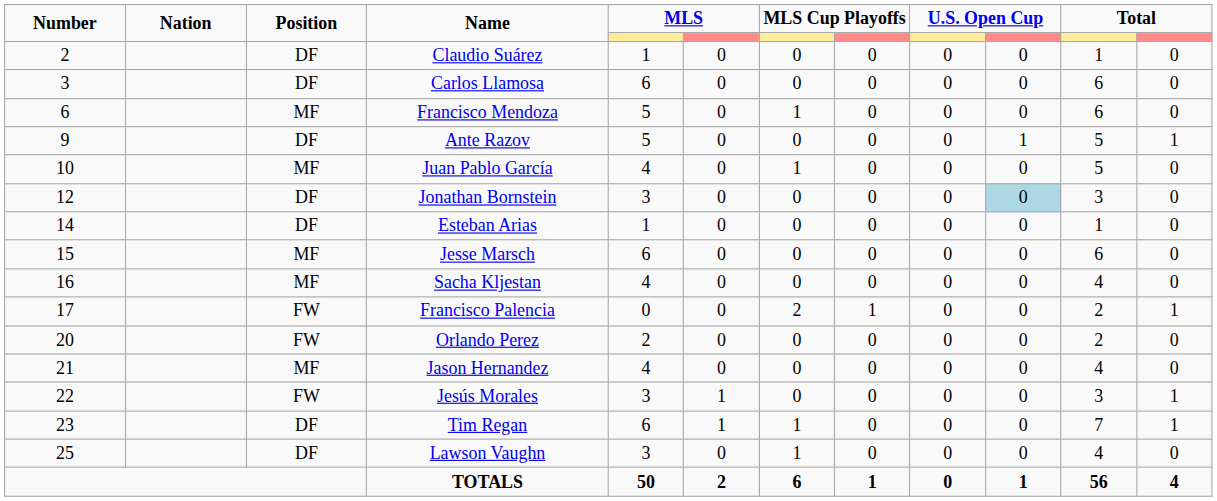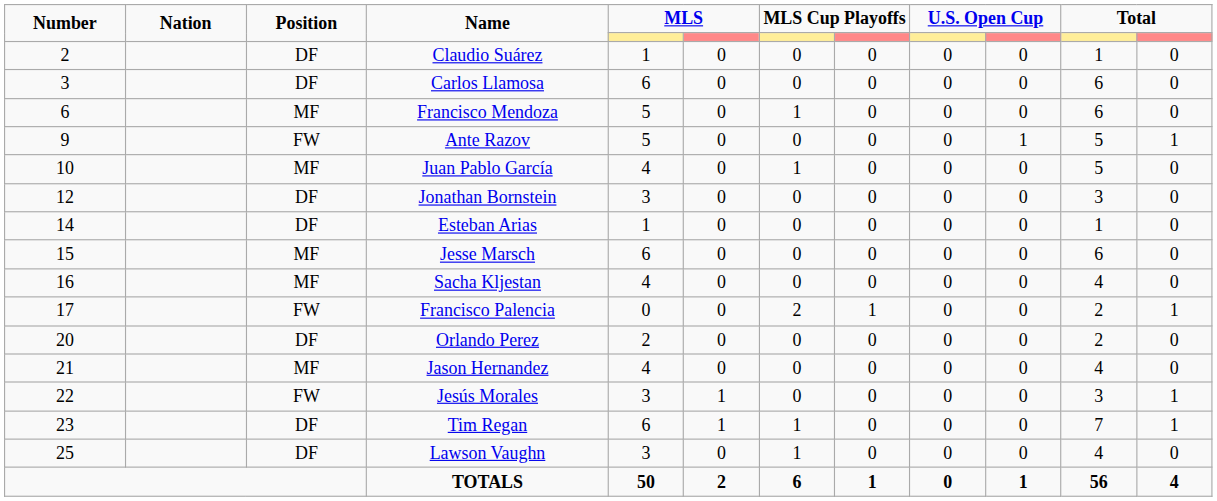Ante Razov | Position: DF -> FW
Jonathan Bornstein | column 10: lightblue background -> no background
Orlando Perez | Position: FW -> DF
